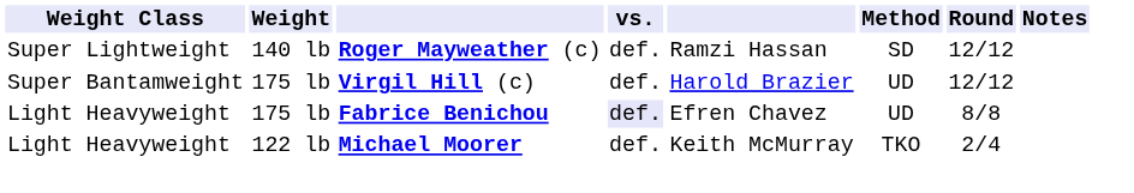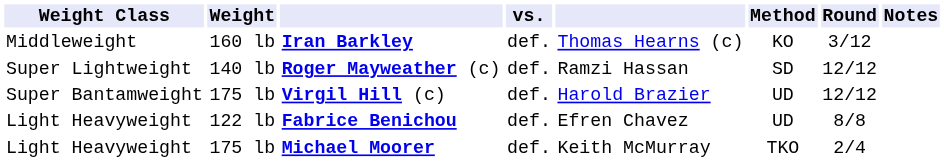+ row: Middleweight | 160 lb | Iran Barkley | def. | Thomas Hearns (c) | KO | 3/12
Fabrice Benichou | Weight: 175 lb -> 122 lb
Fabrice Benichou | vs.: lavender background -> no background
Michael Moorer | Weight: 122 lb -> 175 lb
